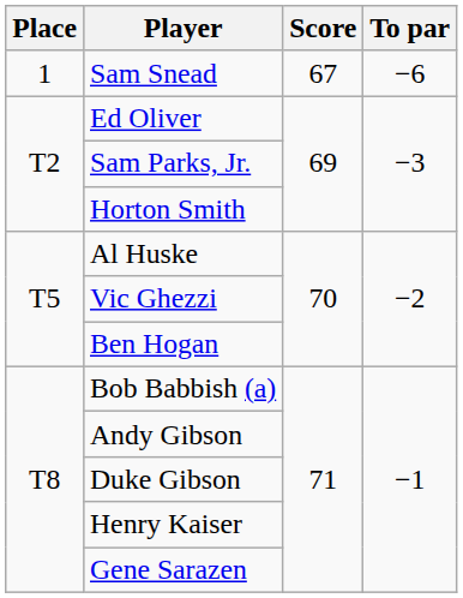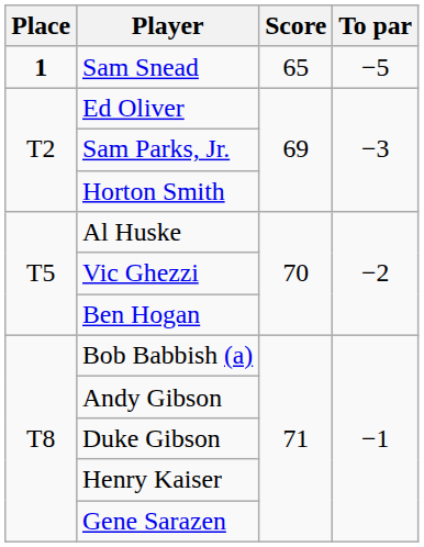Sam Snead | Place: normal -> bold
Sam Snead | Score: 67 -> 65
Sam Snead | To par: −6 -> −5
